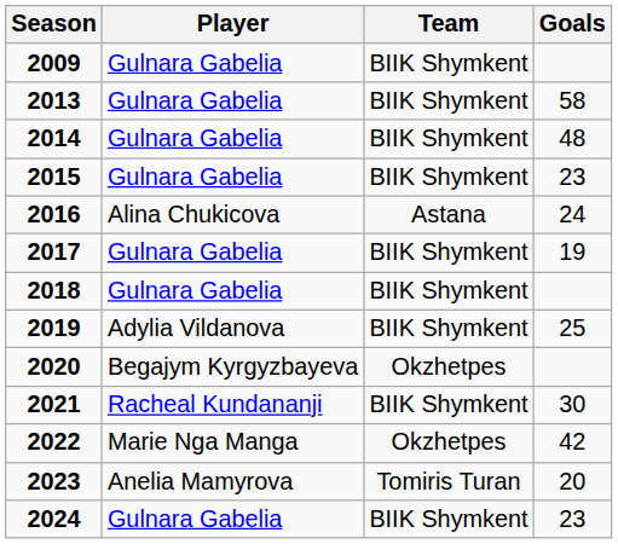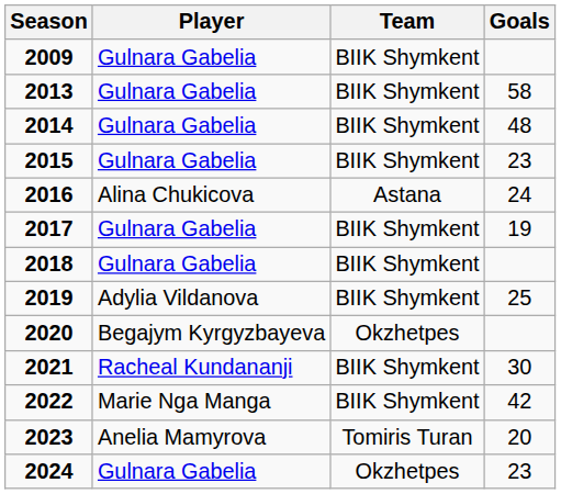2022 | Team: Okzhetpes -> BIIK Shymkent
2024 | Team: BIIK Shymkent -> Okzhetpes
